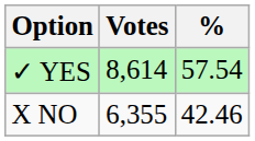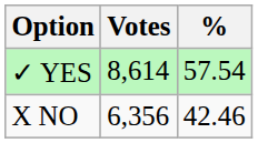X NO | Votes: 6,355 -> 6,356
